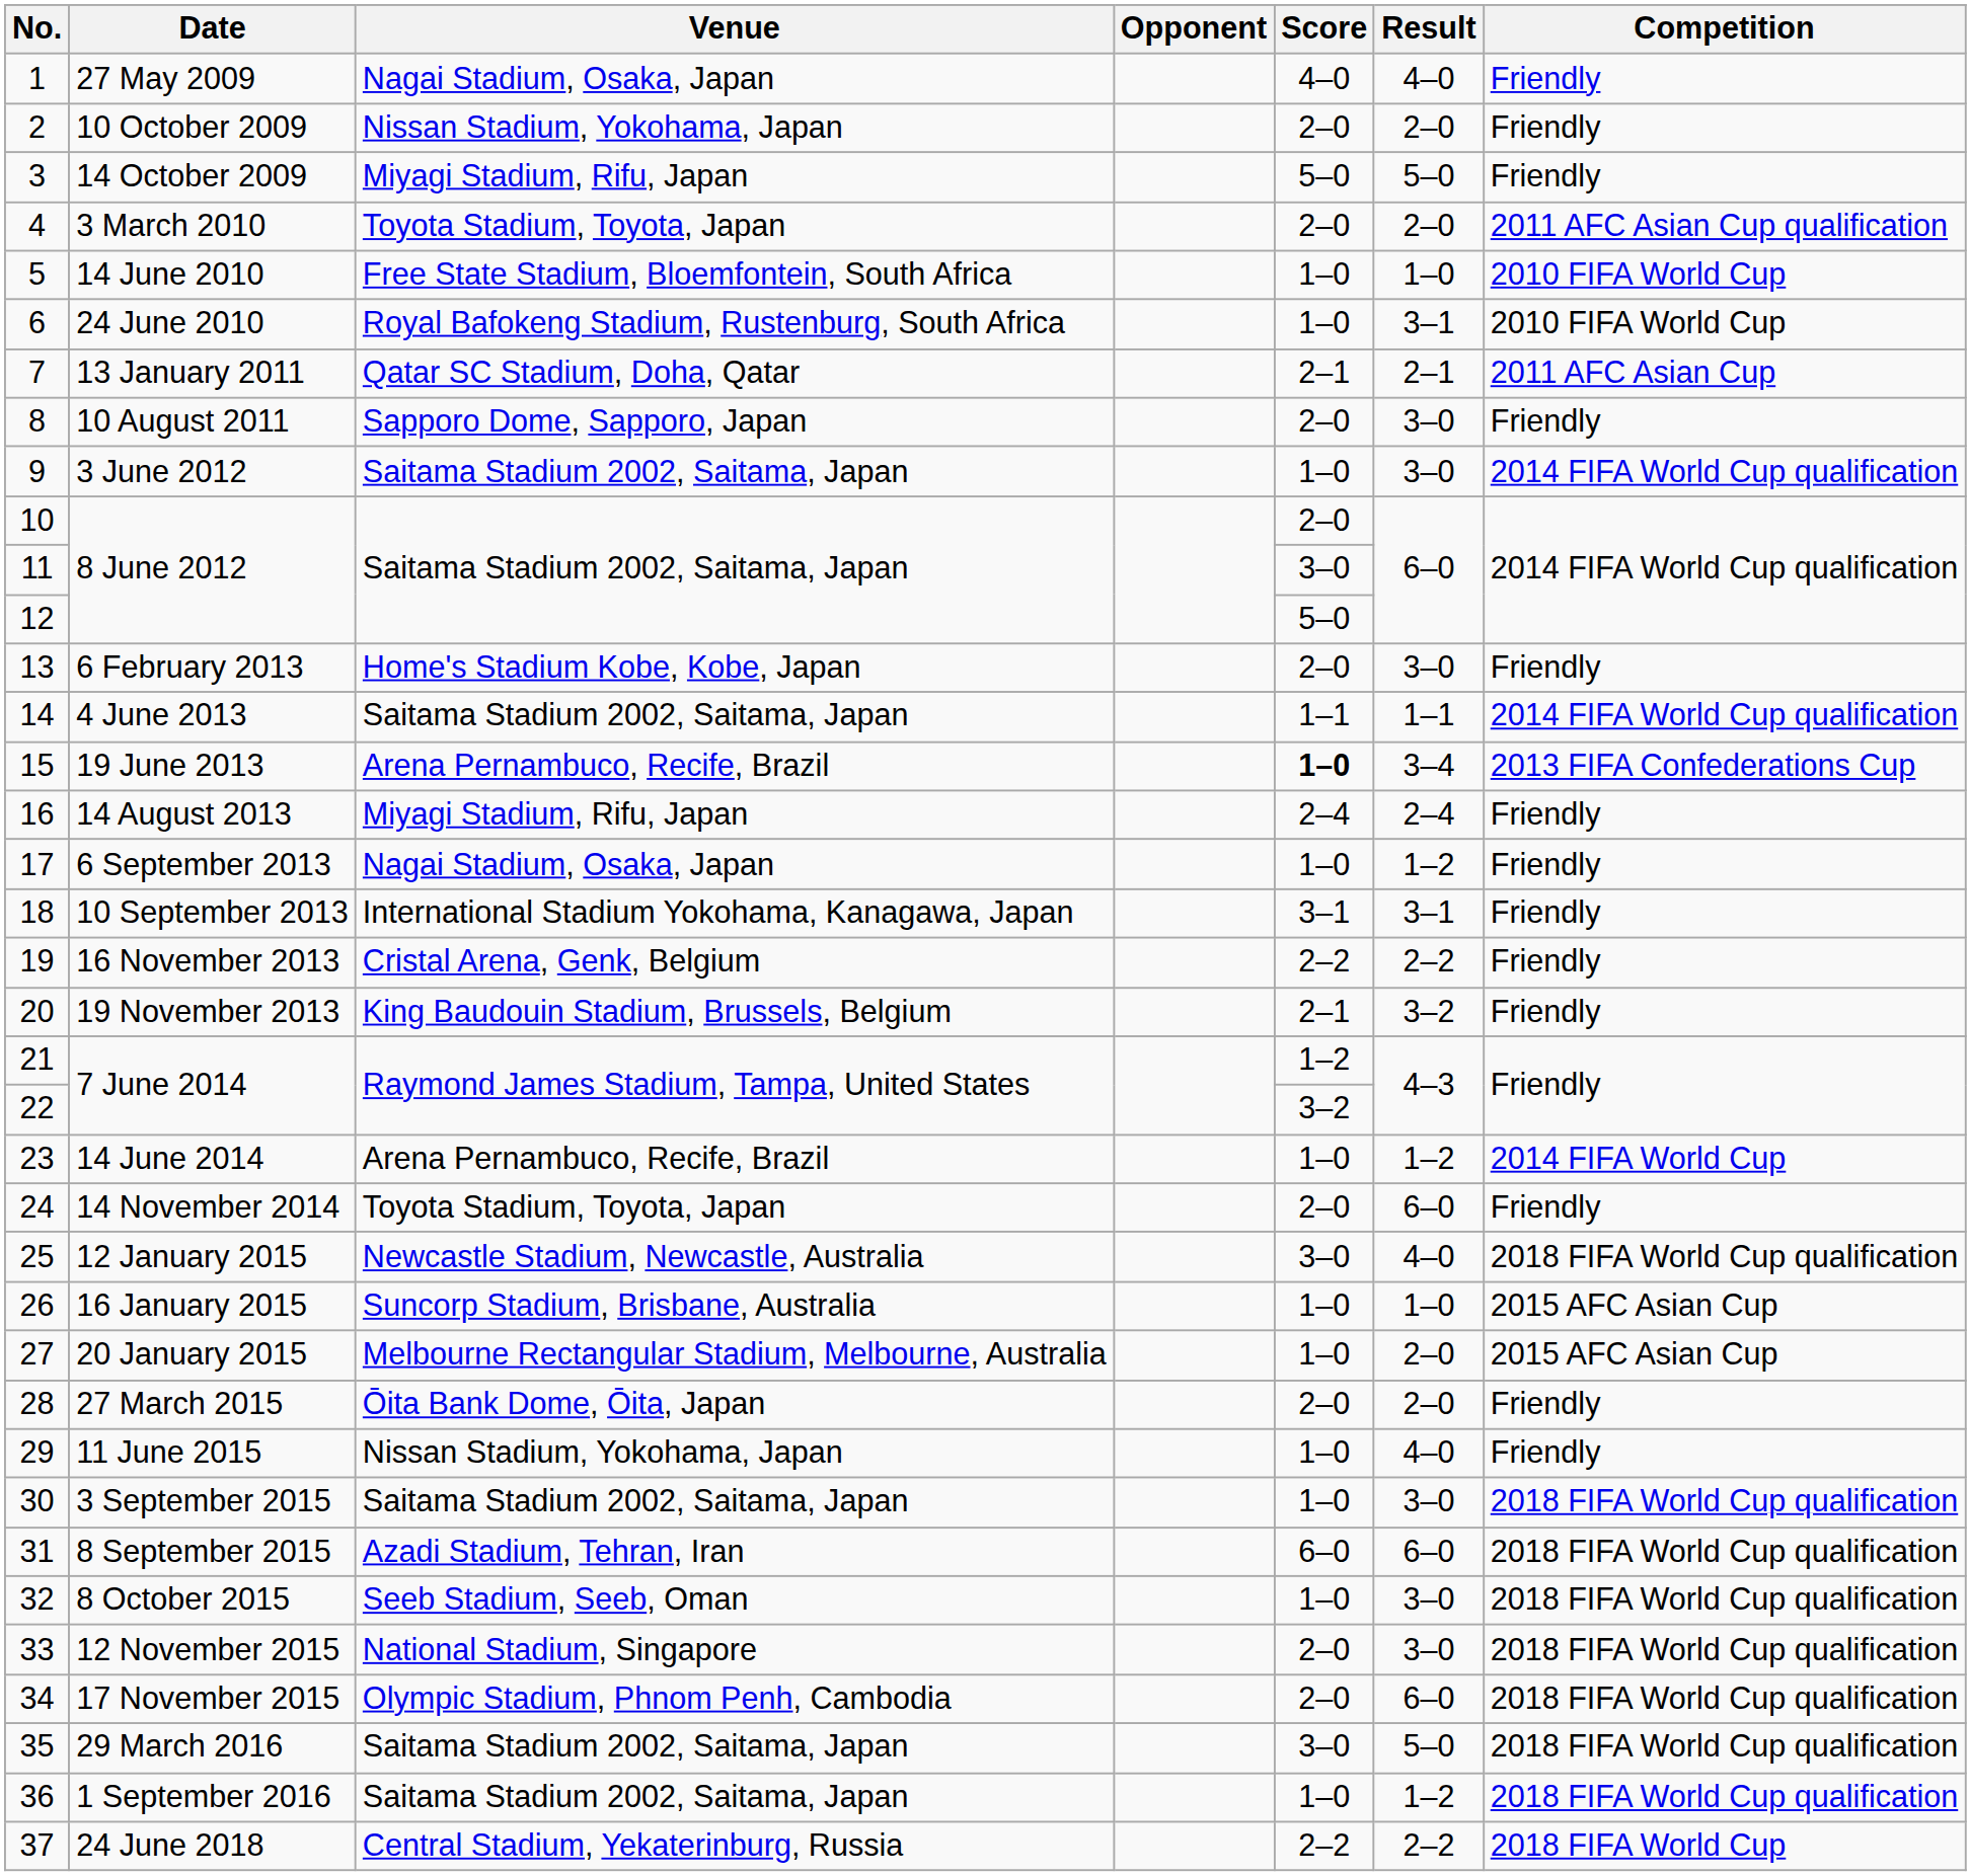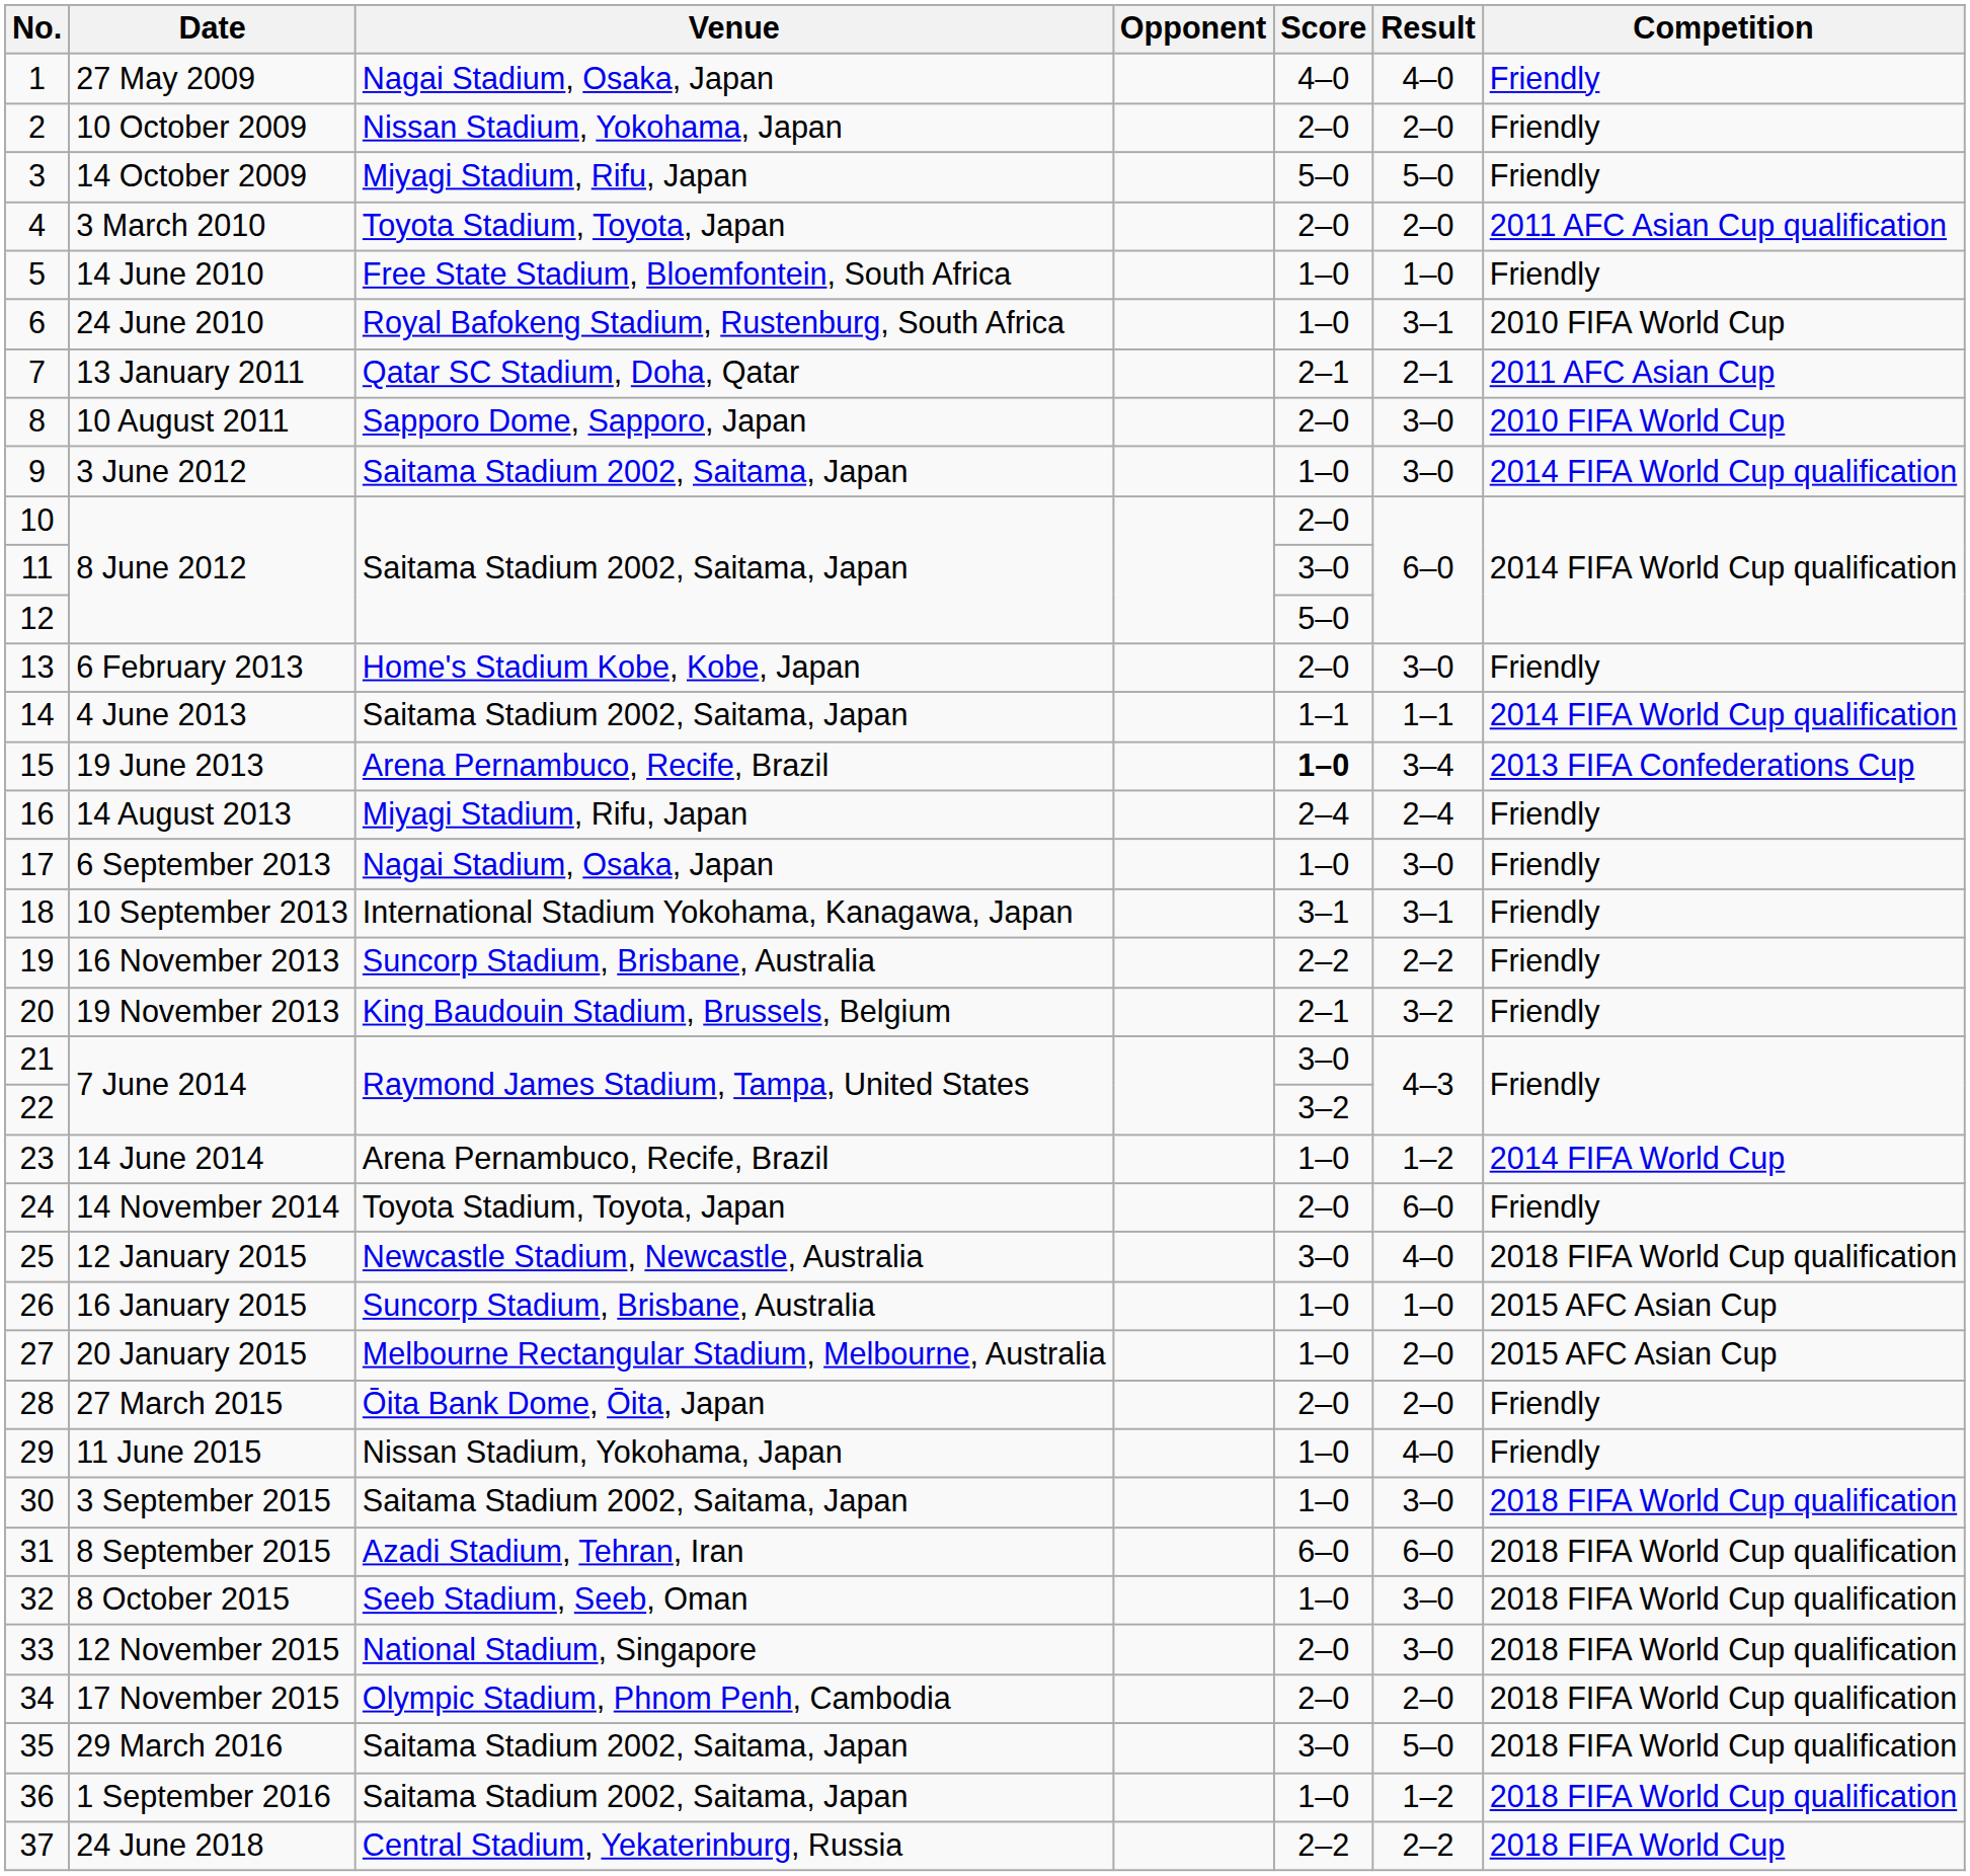14 June 2010 | Competition: 2010 FIFA World Cup -> Friendly
10 August 2011 | Competition: Friendly -> 2010 FIFA World Cup
6 September 2013 | Result: 1–2 -> 3–0
16 November 2013 | Venue: Cristal Arena, Genk, Belgium -> Suncorp Stadium, Brisbane, Australia
21 / 7 June 2014 | Score: 1–2 -> 3–0
17 November 2015 | Result: 6–0 -> 2–0
